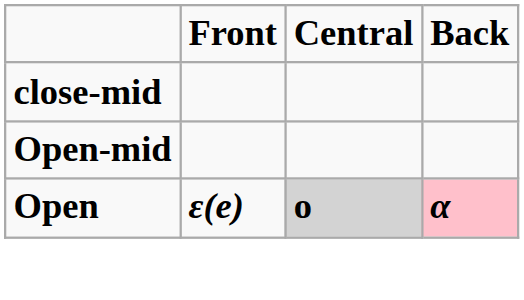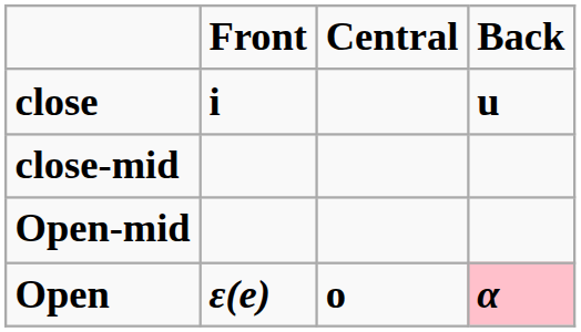+ row: close | i | u
Open | Central: lightgrey background -> no background
